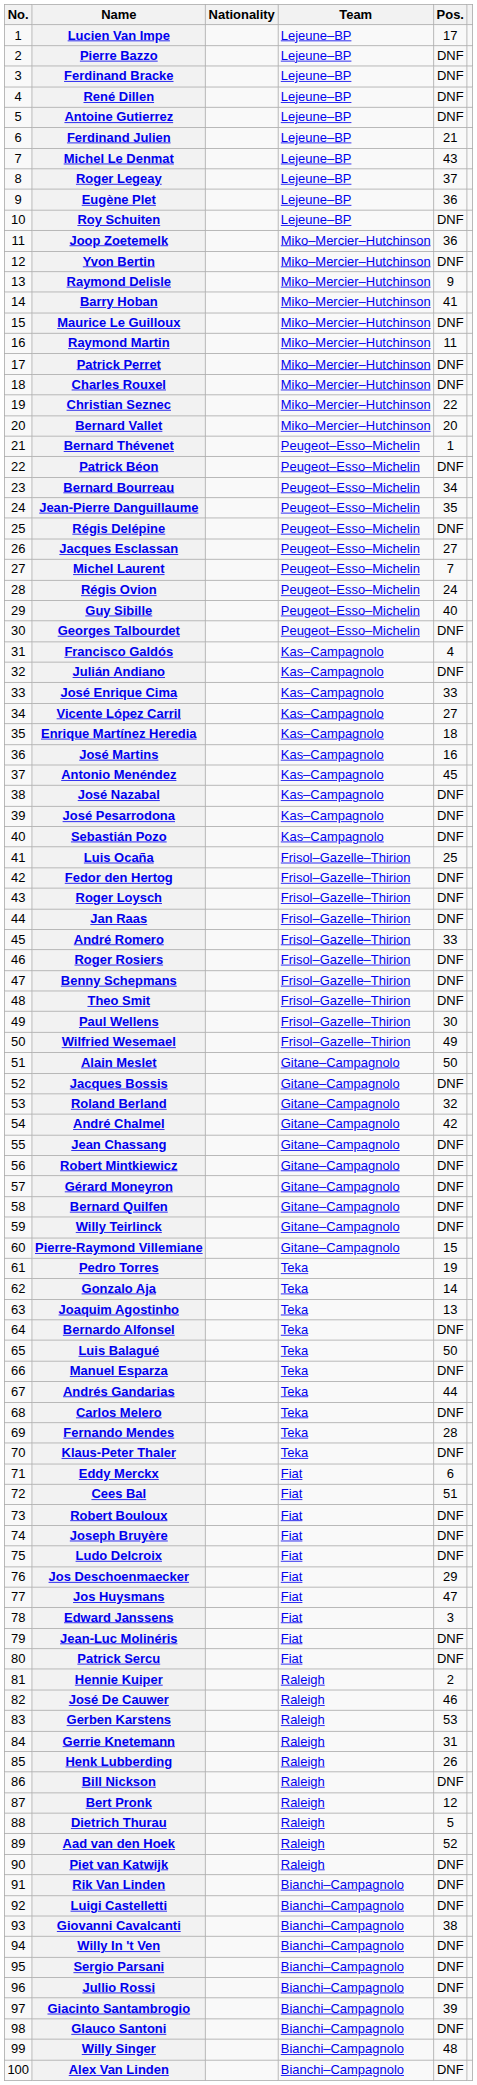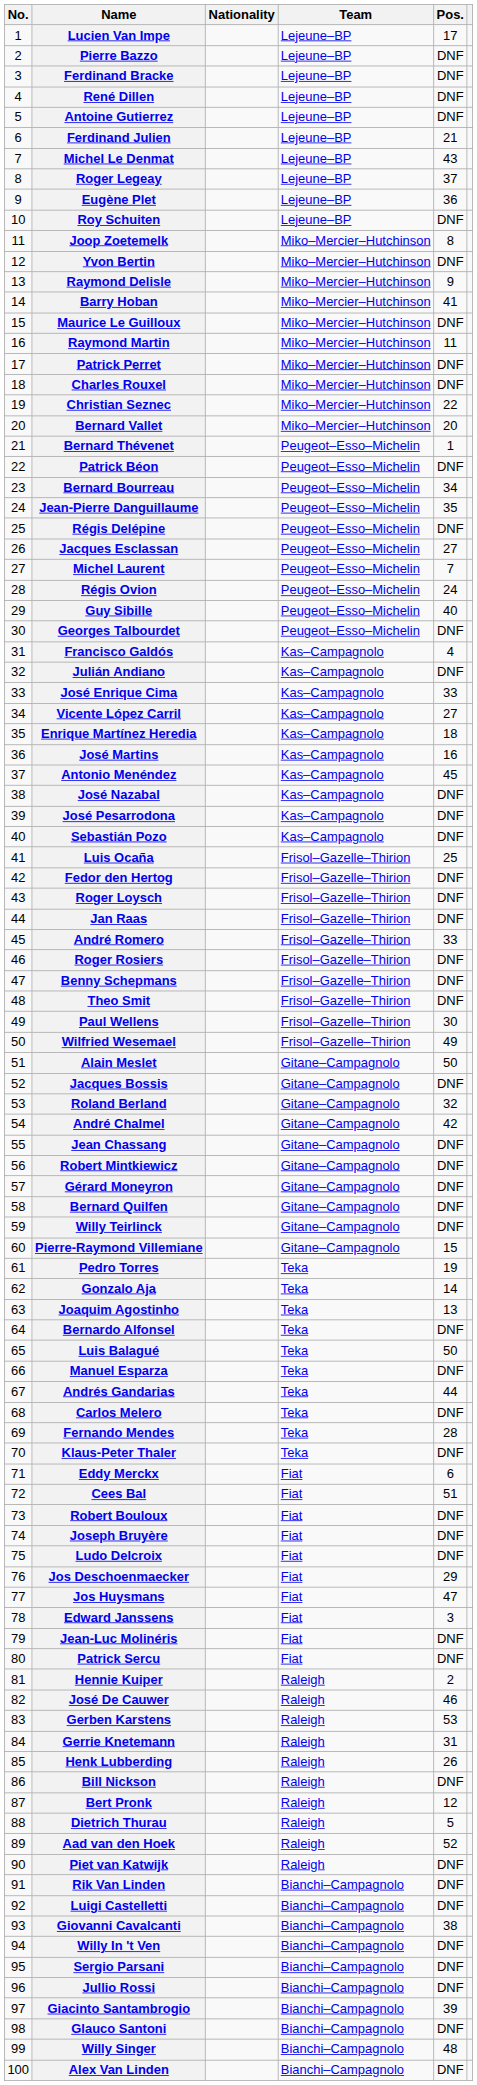Joop Zoetemelk | Pos.: 36 -> 8
